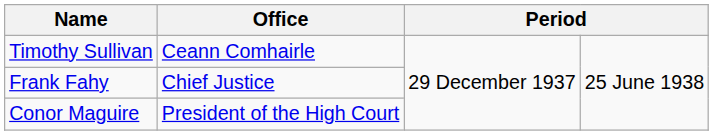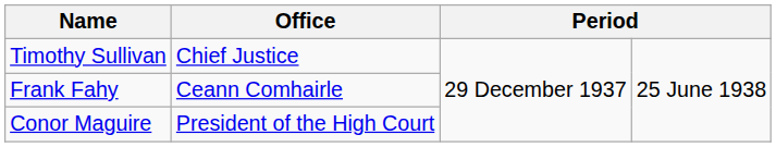Timothy Sullivan | Office: Ceann Comhairle -> Chief Justice
Frank Fahy | Office: Chief Justice -> Ceann Comhairle
